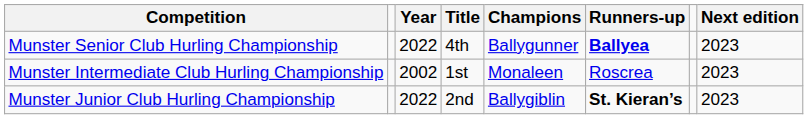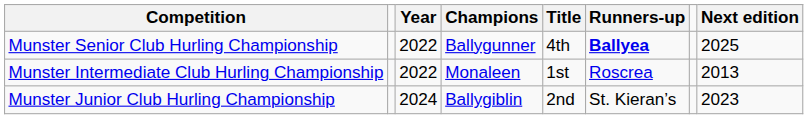columns swapped: Champions <-> Title
Munster Senior Club Hurling Championship | Next edition: 2023 -> 2025
Munster Intermediate Club Hurling Championship | Year: 2002 -> 2022
Munster Intermediate Club Hurling Championship | Next edition: 2023 -> 2013
Munster Junior Club Hurling Championship | Year: 2022 -> 2024
Munster Junior Club Hurling Championship | Runners-up: bold -> normal
